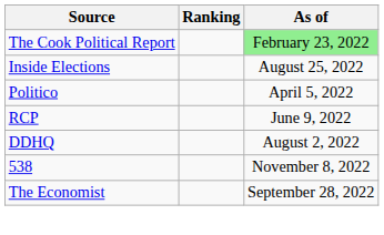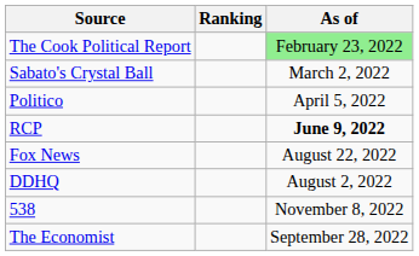- row: Inside Elections | August 25, 2022
+ row: Sabato's Crystal Ball | March 2, 2022
RCP | As of: normal -> bold
+ row: Fox News | August 22, 2022
